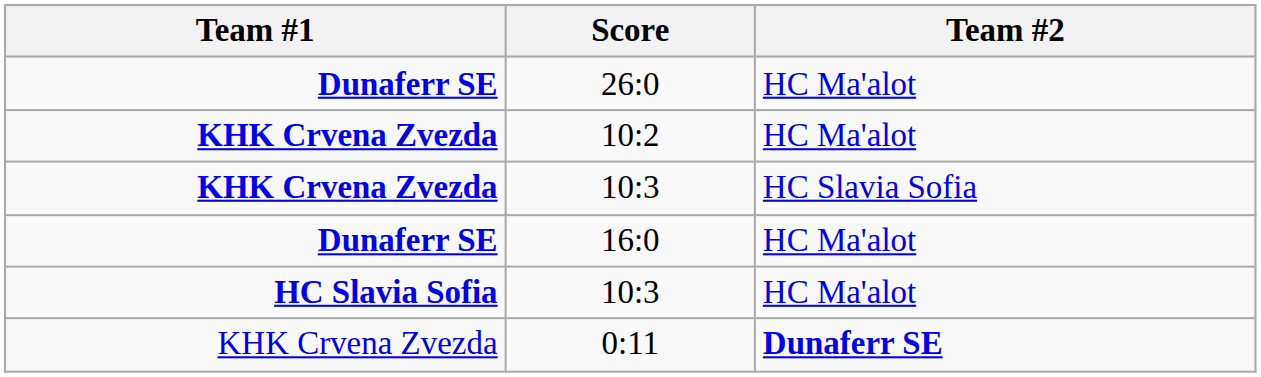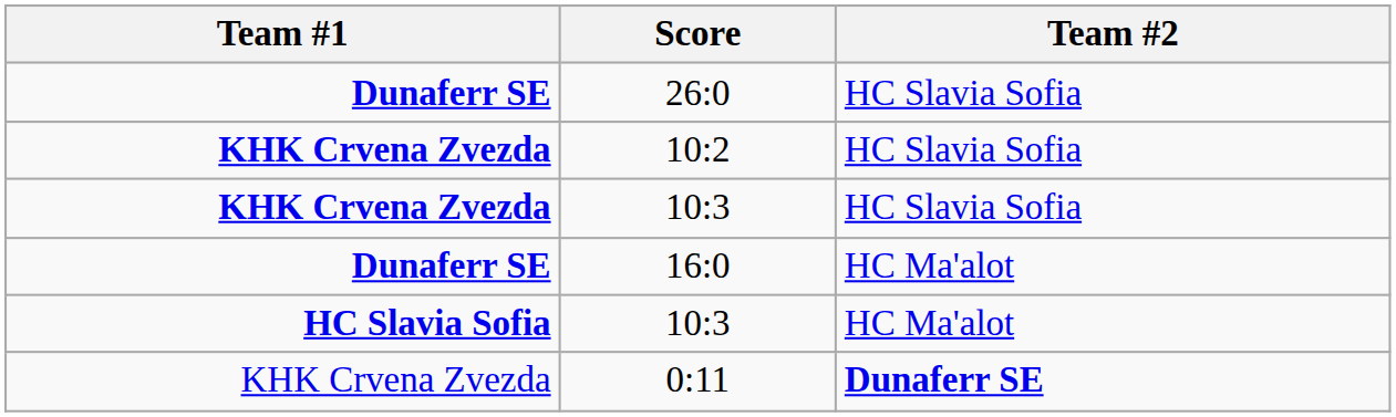26:0 | Team #2: HC Ma'alot -> HC Slavia Sofia
10:2 | Team #2: HC Ma'alot -> HC Slavia Sofia
